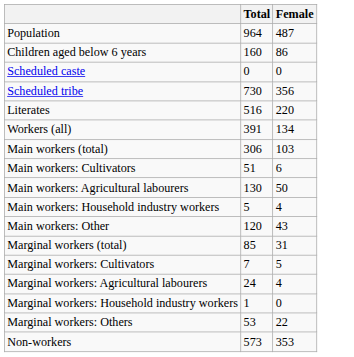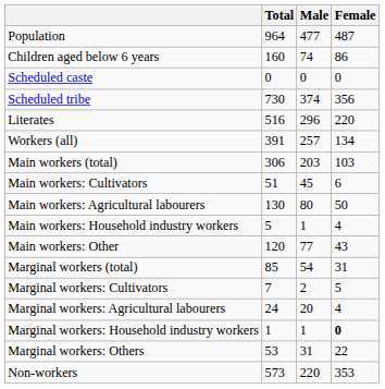+ column: Male | 477 | 74 | 0 | 374 | 296 | 257 | 203 | 45 | 80 | 1 | 77 | 54 | 2 | 20 | 1 | 31 | 220
Marginal workers: Household industry workers | Female: normal -> bold
